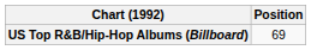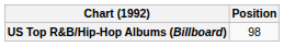US Top R&B/Hip-Hop Albums (Billboard) | Position: 69 -> 98
